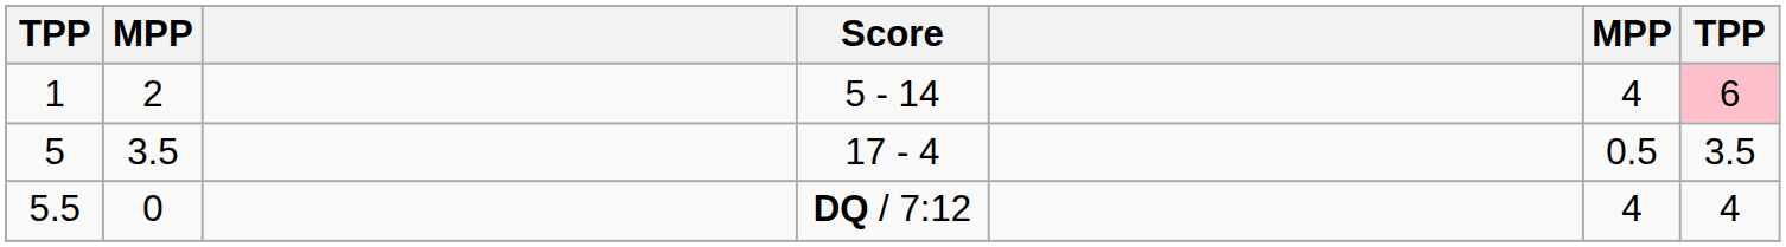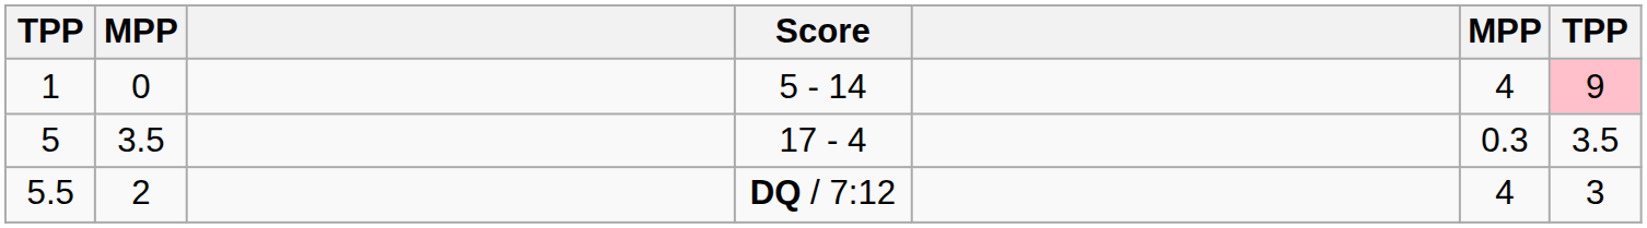1 | column 2: 2 -> 0
1 | column 7: 6 -> 9
5 | column 6: 0.5 -> 0.3
5.5 | column 2: 0 -> 2
5.5 | column 7: 4 -> 3
